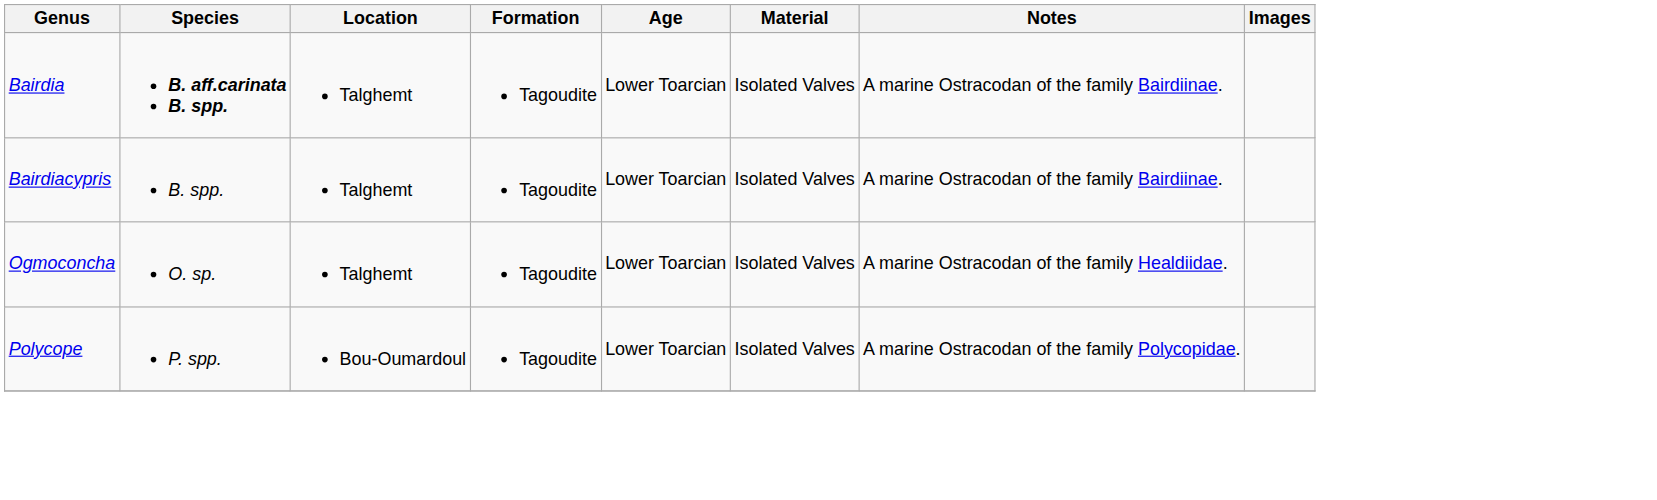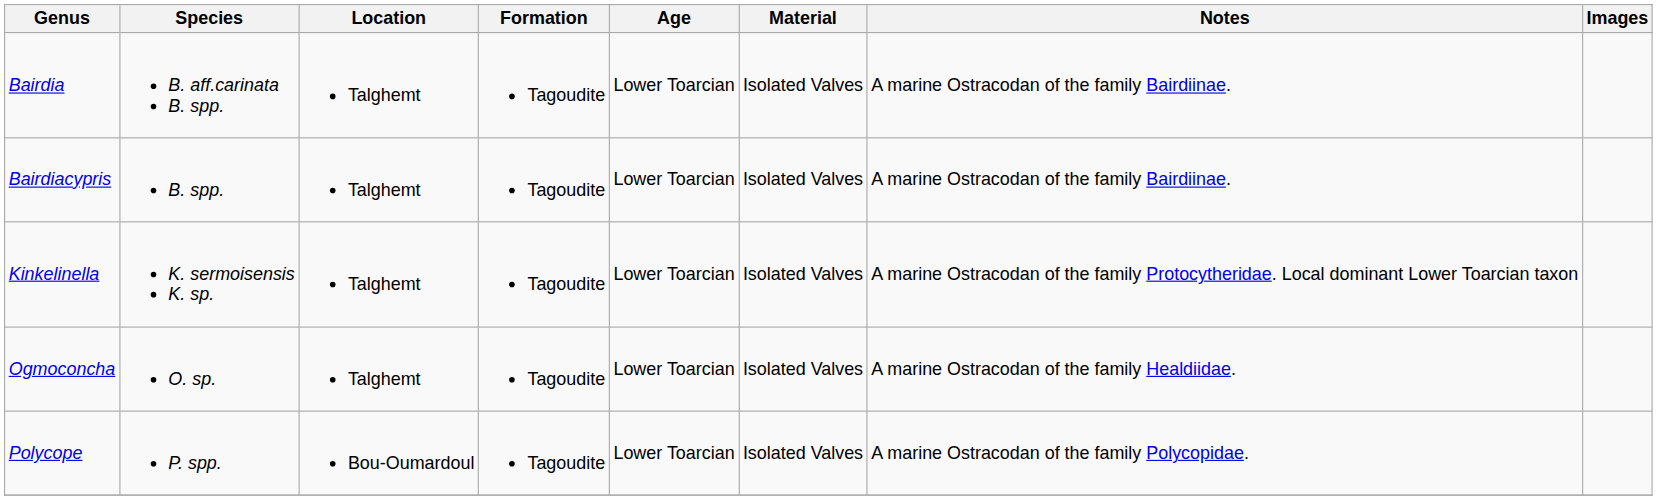Bairdia | Species: bold -> normal
+ row: Kinkelinella | K. sermoisensis K. sp. | Talghemt | Tagoudite | Lower Toarcian | Isolated Valves | A marine Ostracodan of the family Protocytheridae. Local dominant Lower Toarcian taxon
